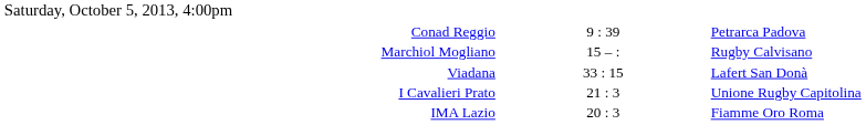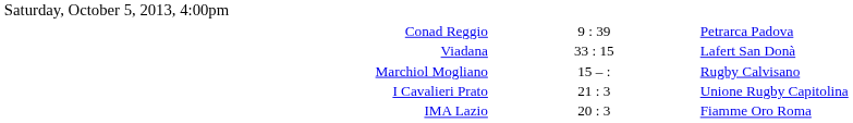rows swapped: Viadana <-> Marchiol Mogliano
